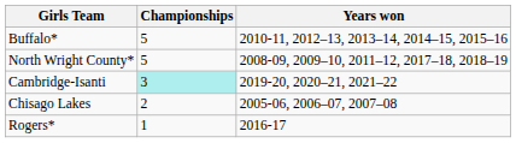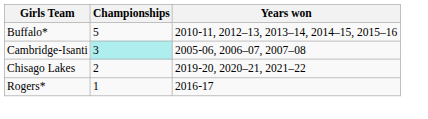- row: North Wright County* | 5 | 2008-09, 2009–10, 2011–12, 2017–18, 2018–19
Cambridge-Isanti | Years won: 2019-20, 2020–21, 2021–22 -> 2005-06, 2006–07, 2007–08
Chisago Lakes | Years won: 2005-06, 2006–07, 2007–08 -> 2019-20, 2020–21, 2021–22
